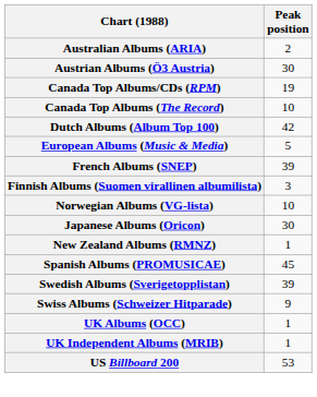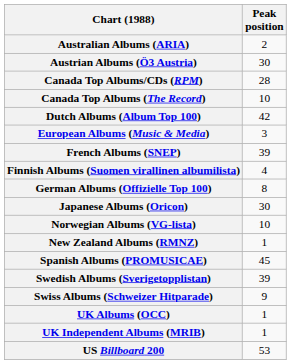Canada Top Albums/CDs (RPM) | Peak position: 19 -> 28
European Albums (Music & Media) | Peak position: 5 -> 3
Finnish Albums (Suomen virallinen albumilista) | Peak position: 3 -> 4
+ row: German Albums (Offizielle Top 100) | 8
rows swapped: Japanese Albums (Oricon) <-> Norwegian Albums (VG-lista)
